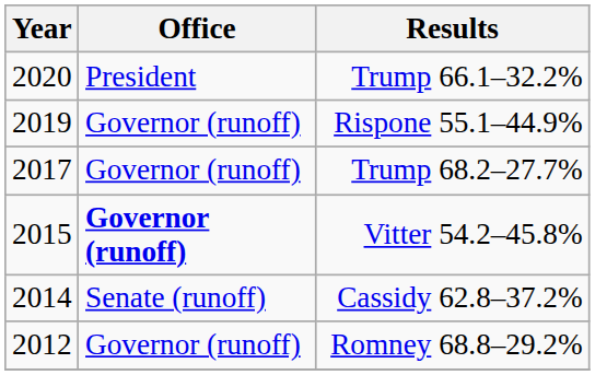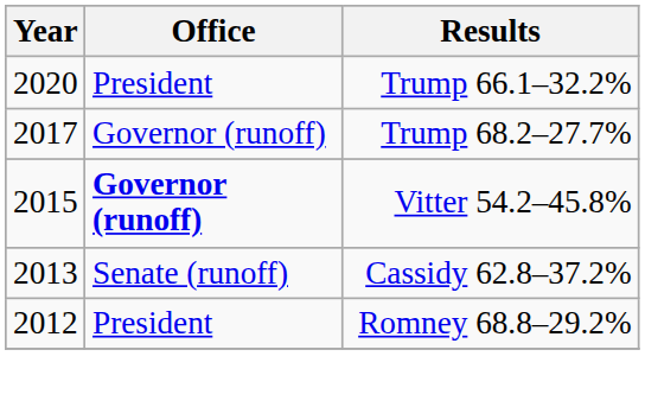- row: 2019 | Governor (runoff) | Rispone 55.1–44.9%
Cassidy 62.8–37.2% | Year: 2014 -> 2013
Romney 68.8–29.2% | Office: Governor (runoff) -> President
